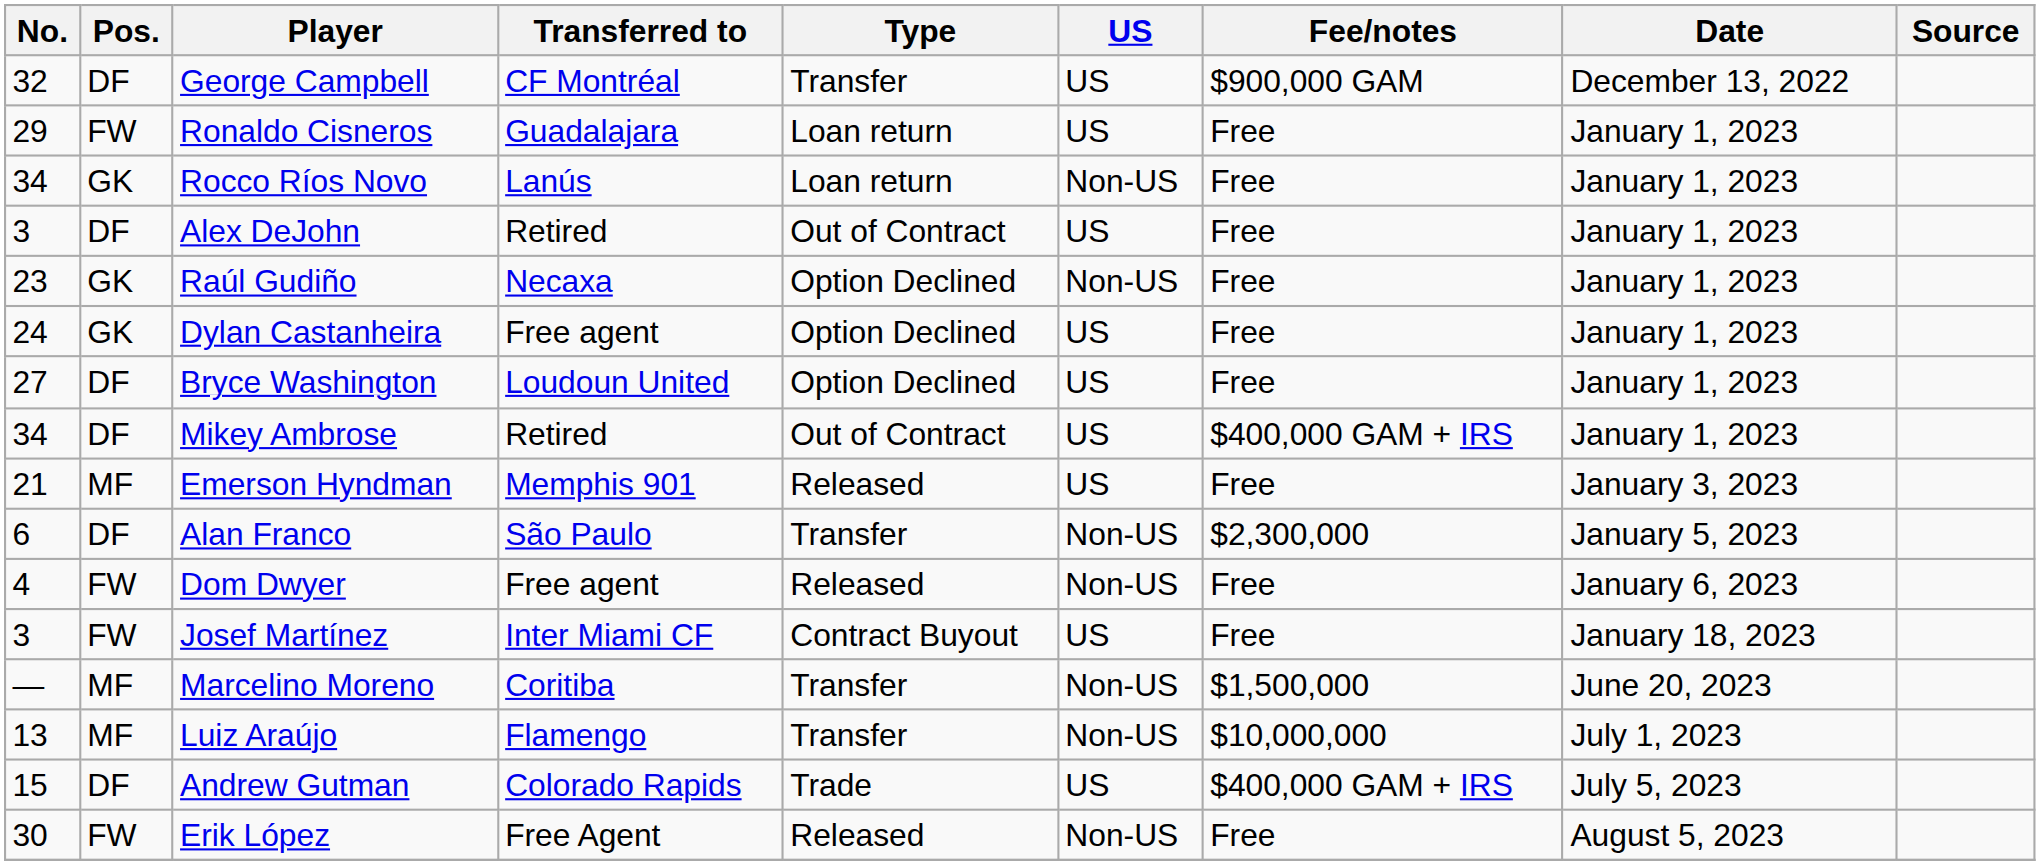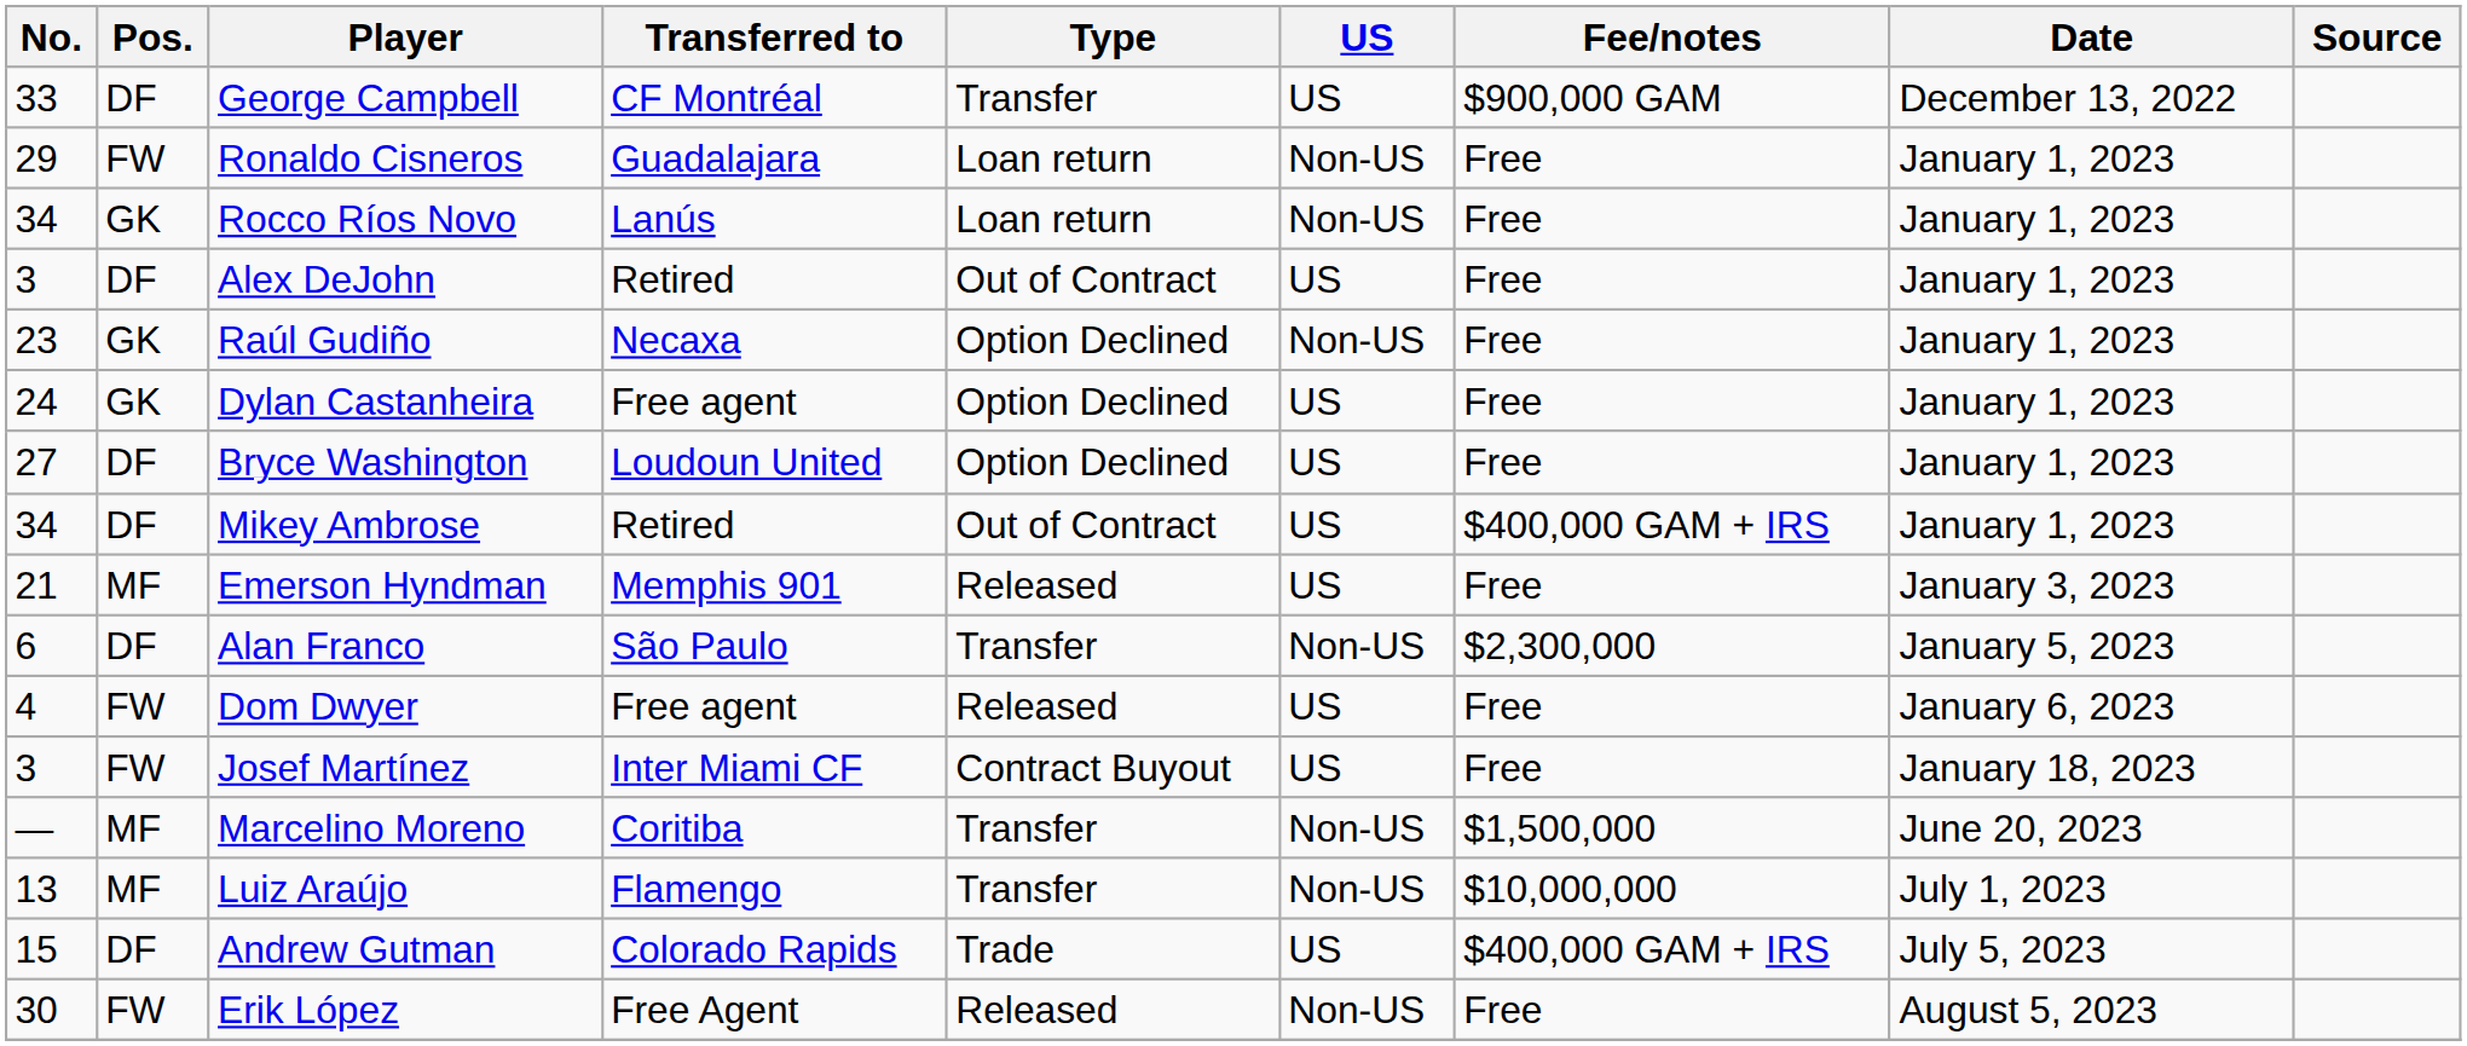George Campbell | No.: 32 -> 33
Ronaldo Cisneros | US: US -> Non-US
Dom Dwyer | US: Non-US -> US
